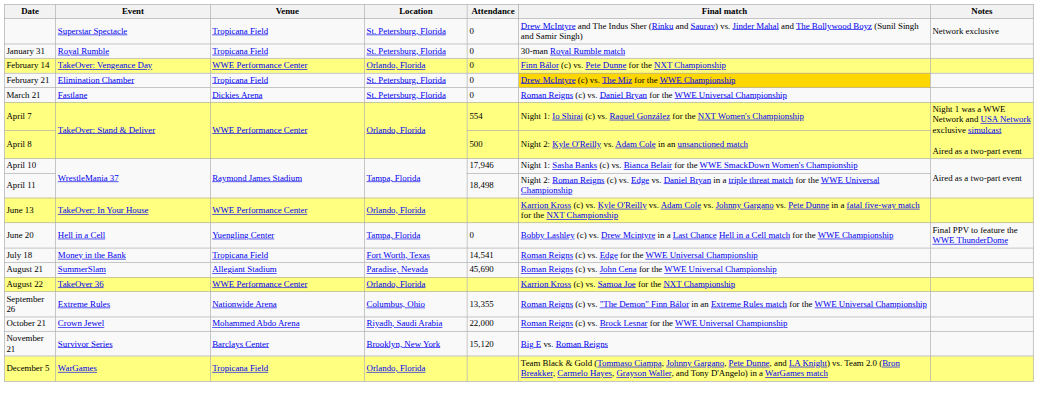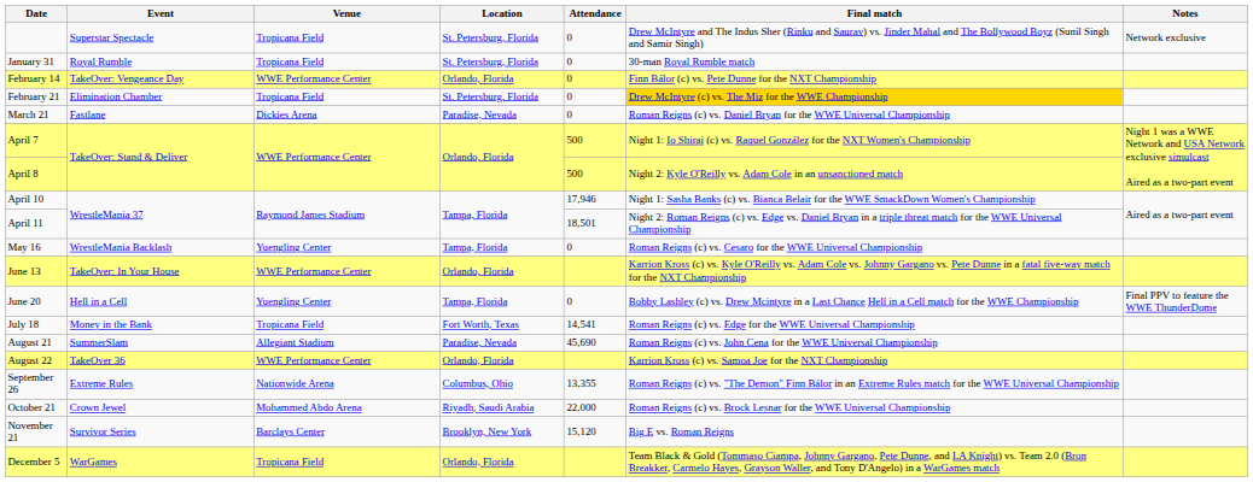March 21 | Location: St. Petersburg, Florida -> Paradise, Nevada
April 7 | Attendance: 554 -> 500
April 11 | Attendance: 18,498 -> 18,501
+ row: May 16 | WrestleMania Backlash | Yuengling Center | Tampa, Florida | 0 | Roman Reigns (c) vs. Cesaro for the WWE Universal Championship
